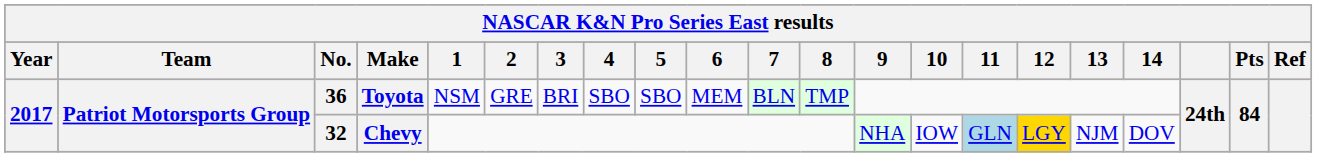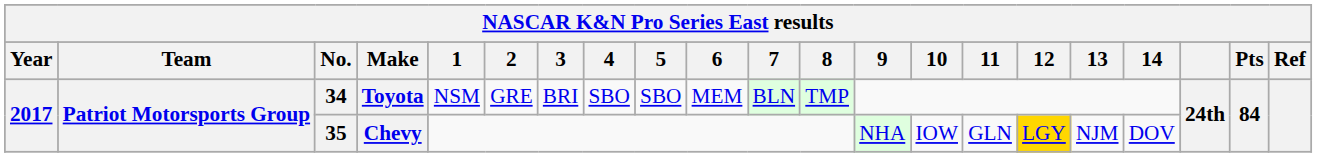Toyota | No.: 36 -> 34
Chevy | No.: 32 -> 35
Chevy | 11: lightblue background -> no background
